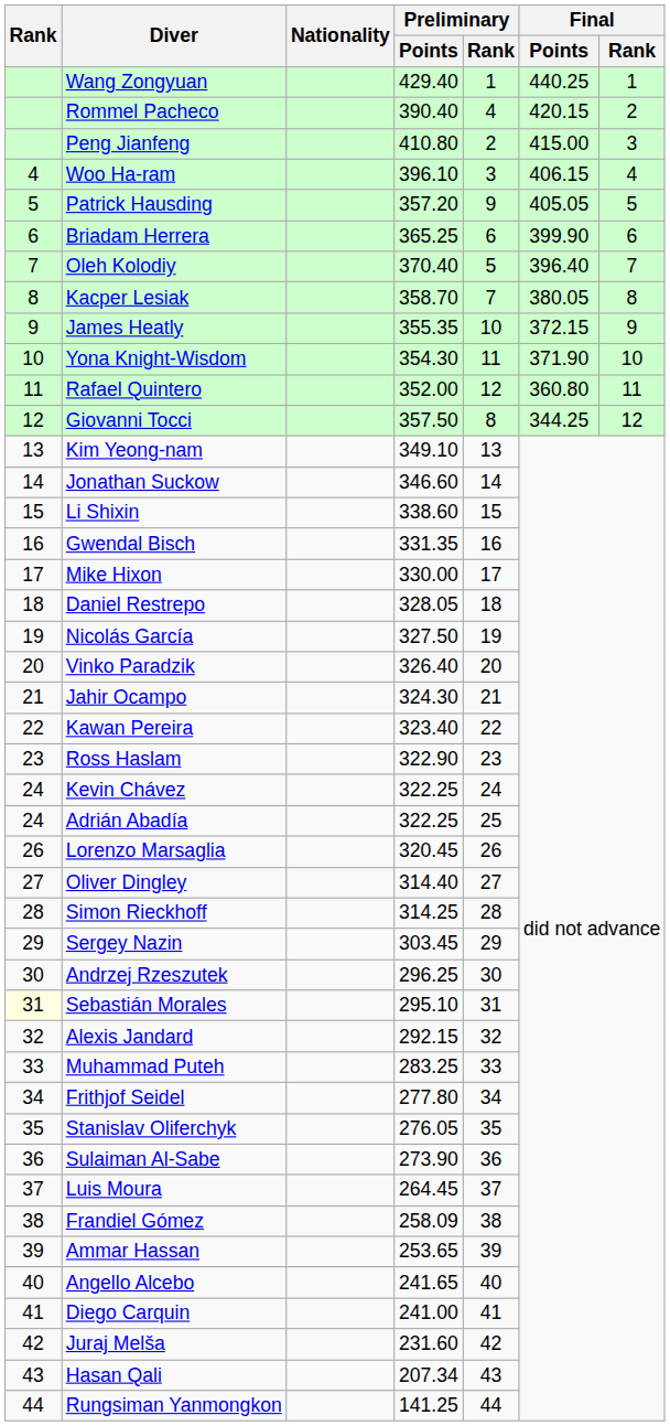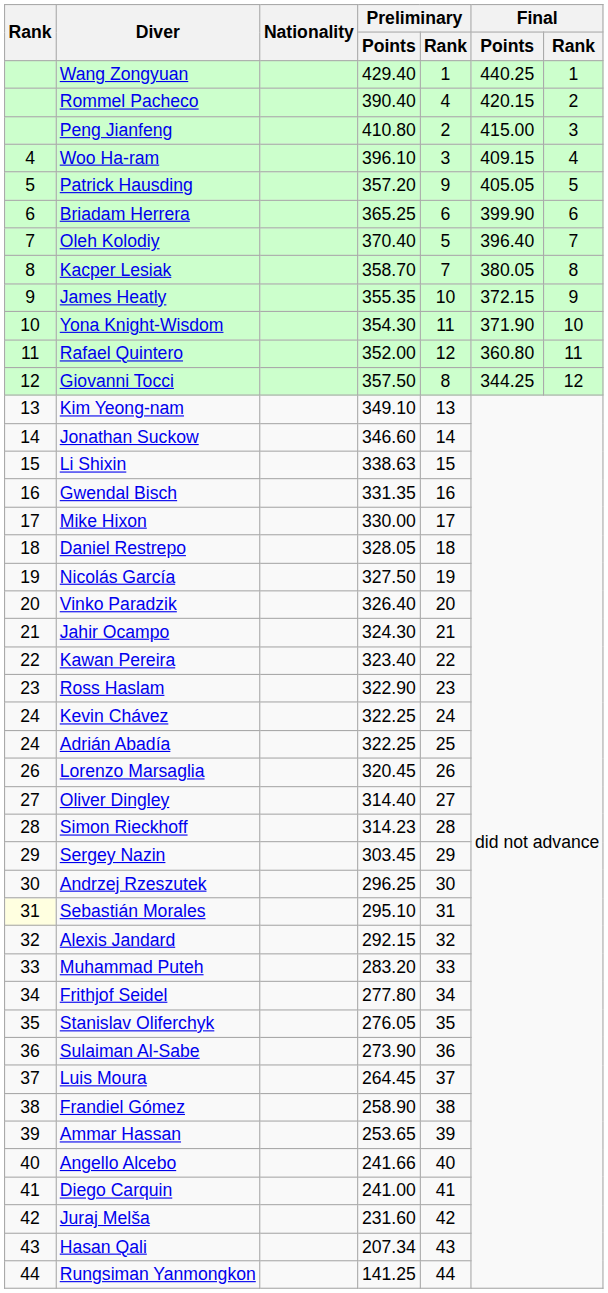Woo Ha-ram | Final / Points: 406.15 -> 409.15
Li Shixin | Preliminary / Points: 338.60 -> 338.63
Simon Rieckhoff | Preliminary / Points: 314.25 -> 314.23
Muhammad Puteh | Preliminary / Points: 283.25 -> 283.20
Frandiel Gómez | Preliminary / Points: 258.09 -> 258.90
Angello Alcebo | Preliminary / Points: 241.65 -> 241.66
